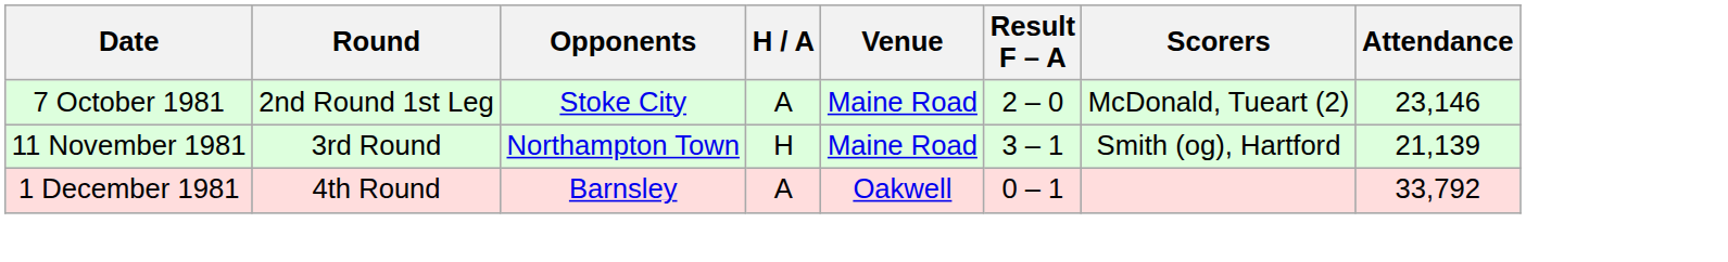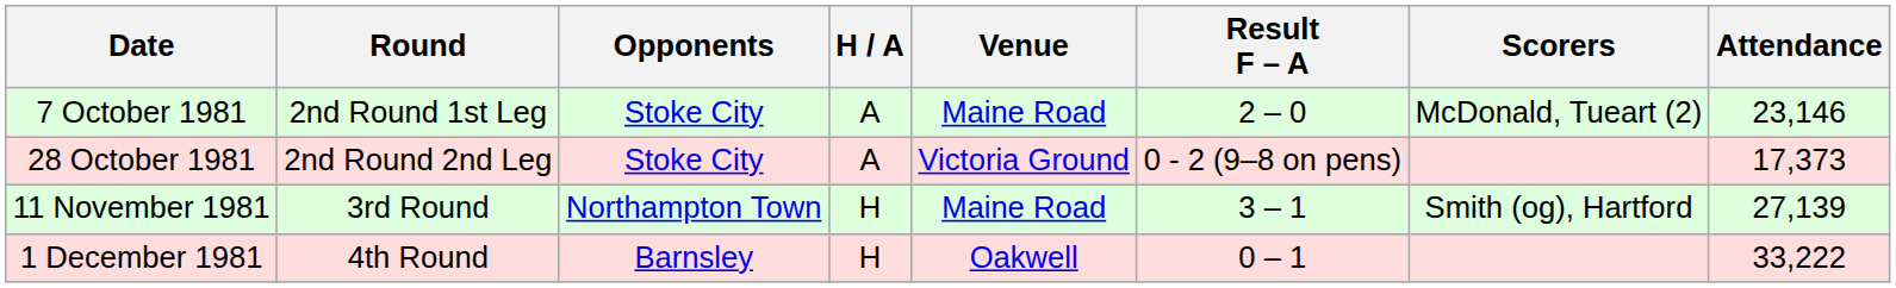+ row: 28 October 1981 | 2nd Round 2nd Leg | Stoke City | A | Victoria Ground | 0 - 2 (9–8 on pens) | 17,373
11 November 1981 | Attendance: 21,139 -> 27,139
1 December 1981 | H / A: A -> H
1 December 1981 | Attendance: 33,792 -> 33,222
